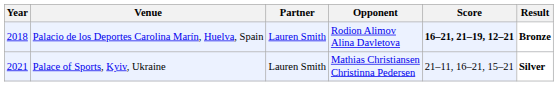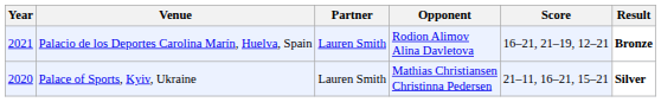Palacio de los Deportes Carolina Marín, Huelva, Spain | Year: 2018 -> 2021
Palacio de los Deportes Carolina Marín, Huelva, Spain | Score: bold -> normal
Palace of Sports, Kyiv, Ukraine | Year: 2021 -> 2020
